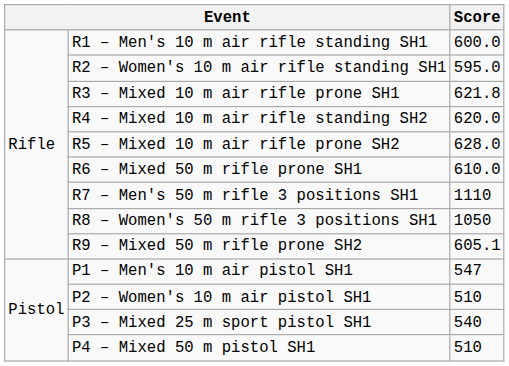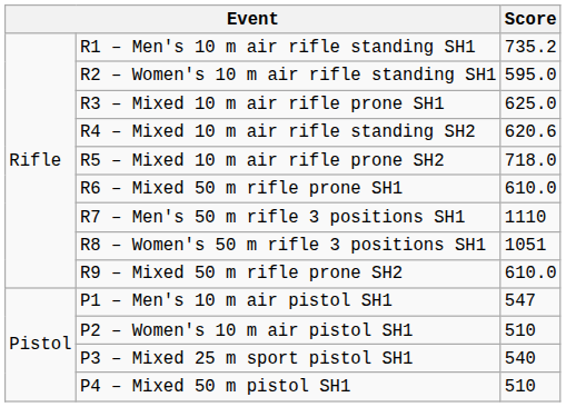R1 – Men's 10 m air rifle standing SH1 | Score: 600.0 -> 735.2
R3 – Mixed 10 m air rifle prone SH1 | Score: 621.8 -> 625.0
R4 – Mixed 10 m air rifle standing SH2 | Score: 620.0 -> 620.6
R5 – Mixed 10 m air rifle prone SH2 | Score: 628.0 -> 718.0
R8 – Women's 50 m rifle 3 positions SH1 | Score: 1050 -> 1051
R9 – Mixed 50 m rifle prone SH2 | Score: 605.1 -> 610.0
